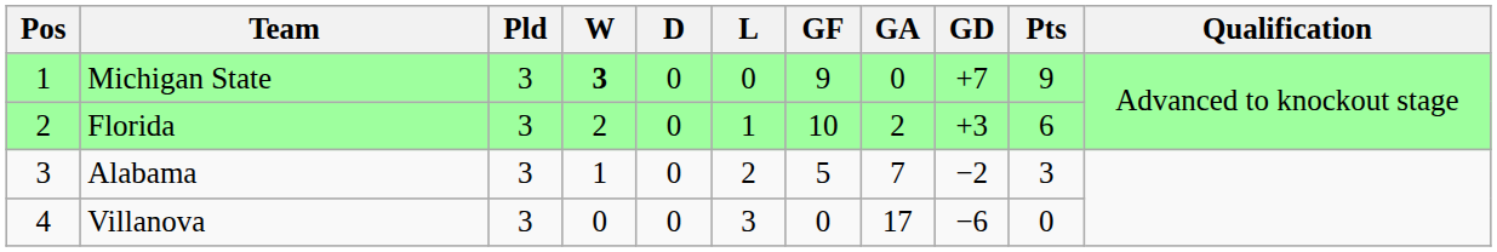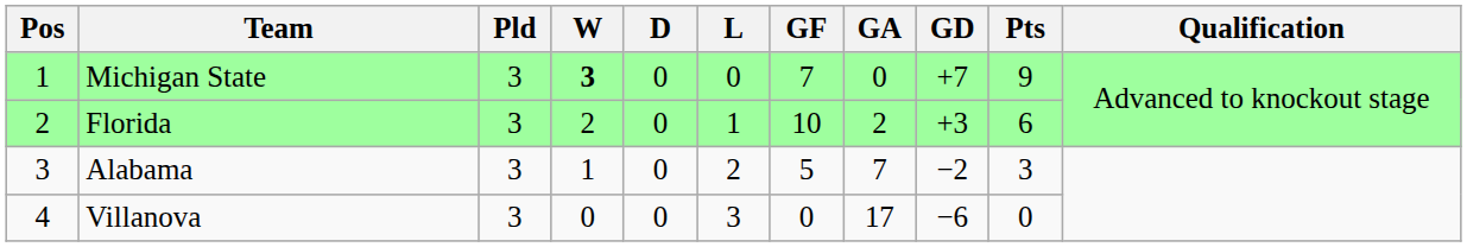Michigan State | GF: 9 -> 7
